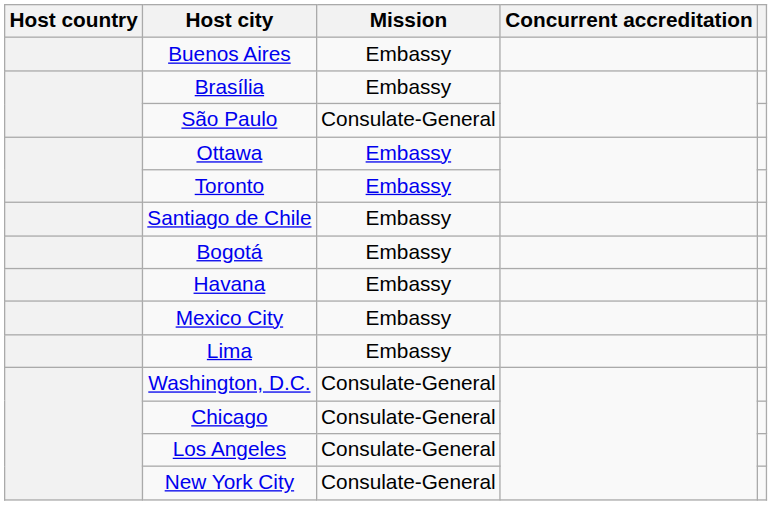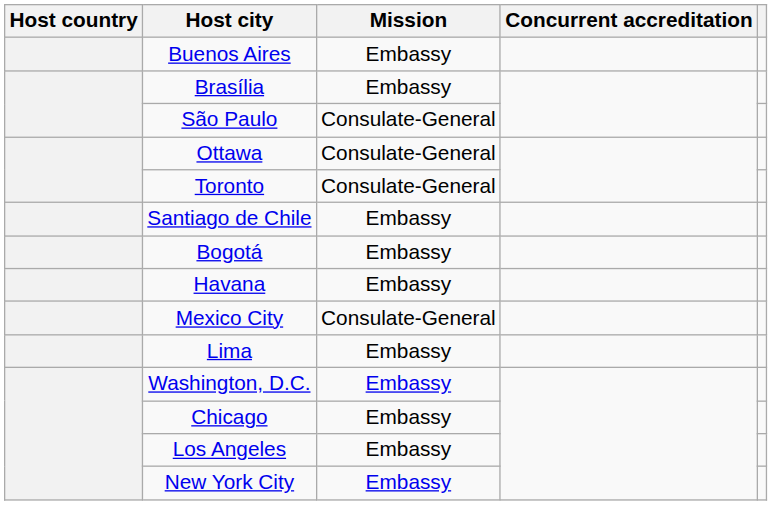Ottawa | Mission: Embassy -> Consulate-General
Toronto | Mission: Embassy -> Consulate-General
Mexico City | Mission: Embassy -> Consulate-General
Washington, D.C. | Mission: Consulate-General -> Embassy
Chicago | Mission: Consulate-General -> Embassy
Los Angeles | Mission: Consulate-General -> Embassy
New York City | Mission: Consulate-General -> Embassy
